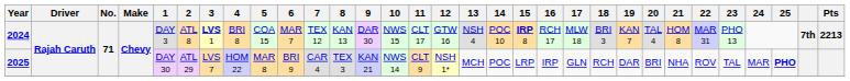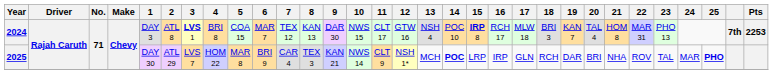2024 | Pts: 2213 -> 2253
2025 | 14: normal -> bold
